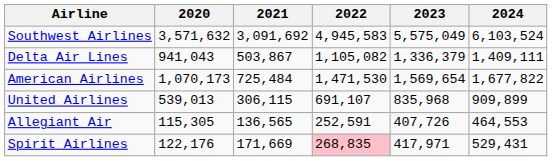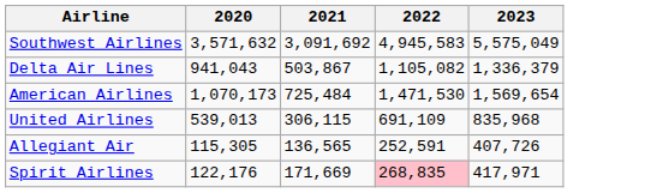- column: 2024 | 6,103,524 | 1,409,111 | 1,677,822 | 909,899 | 464,553 | 529,431
United Airlines | 2022: 691,107 -> 691,109
